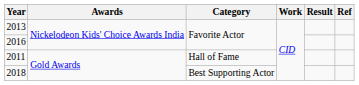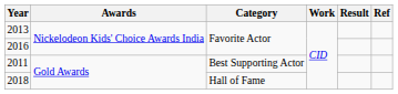2011 | Category: Hall of Fame -> Best Supporting Actor
2018 | Category: Best Supporting Actor -> Hall of Fame
